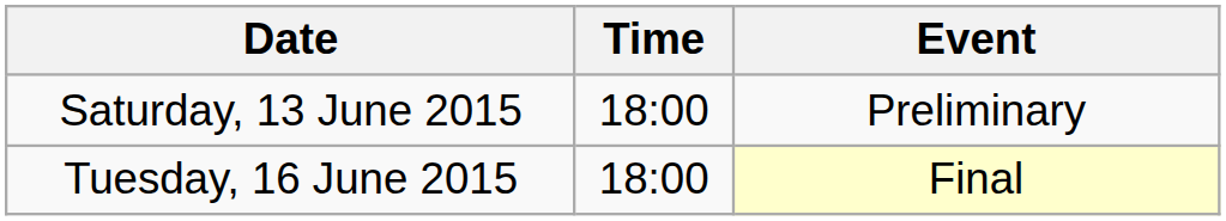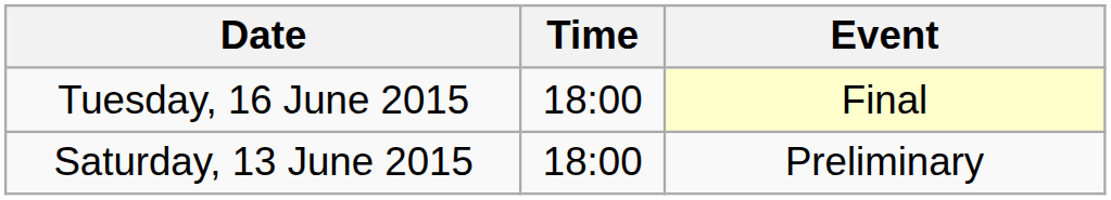rows swapped: Saturday, 13 June 2015 <-> Tuesday, 16 June 2015
